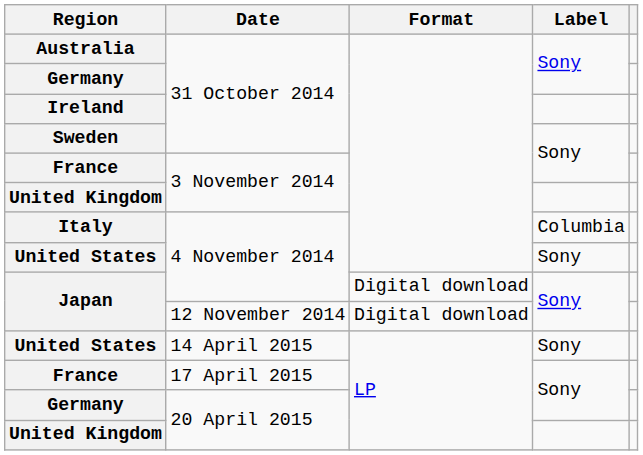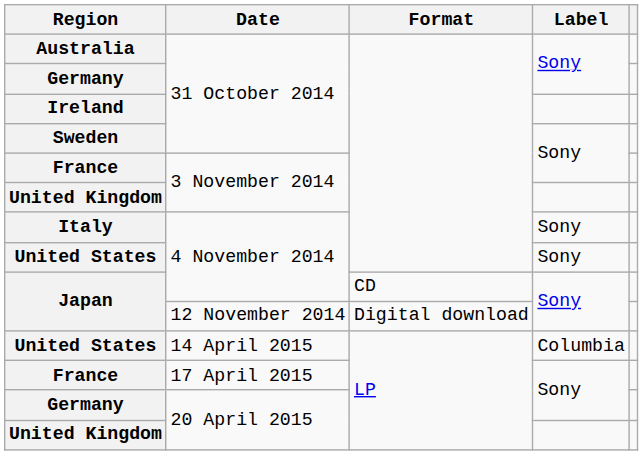Italy | Label: Columbia -> Sony
Japan / 4 November 2014 | Format: Digital download -> CD
United States / 14 April 2015 | Label: Sony -> Columbia
